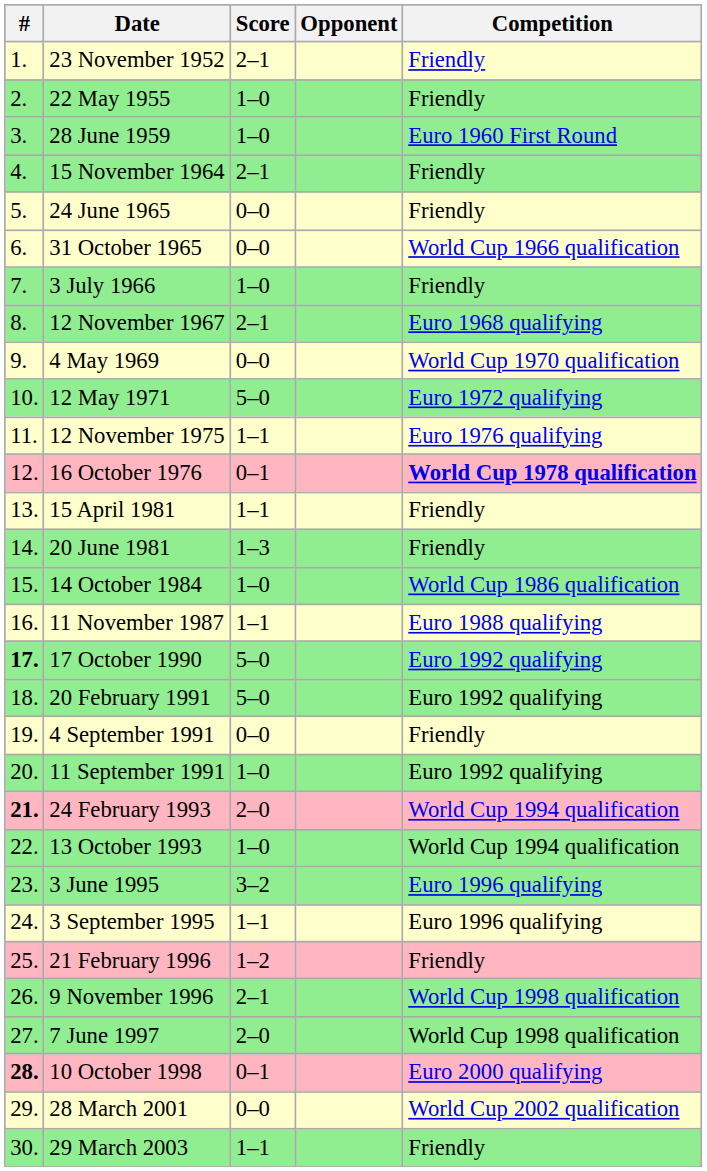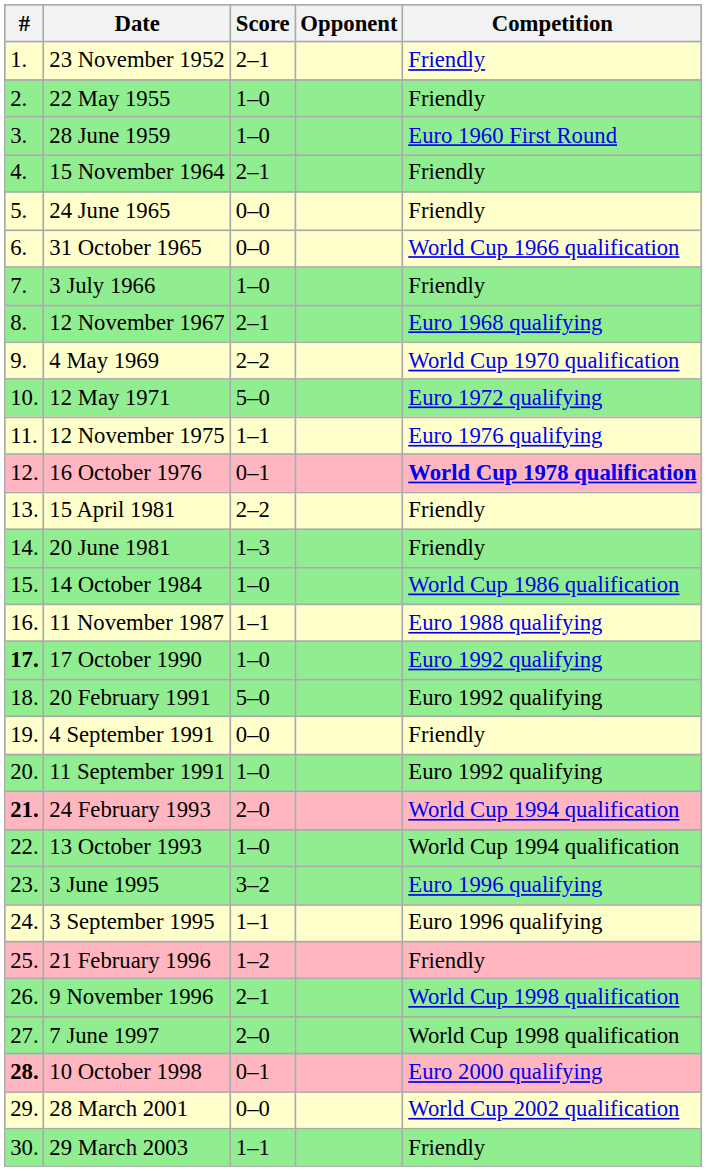4 May 1969 | Score: 0–0 -> 2–2
15 April 1981 | Score: 1–1 -> 2–2
17 October 1990 | Score: 5–0 -> 1–0
